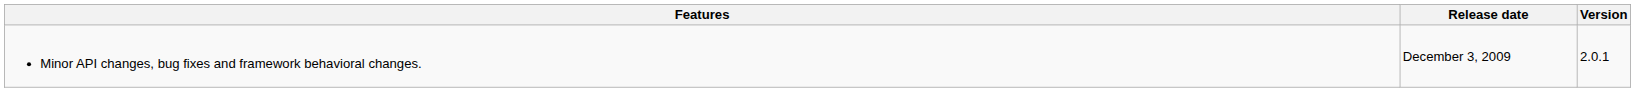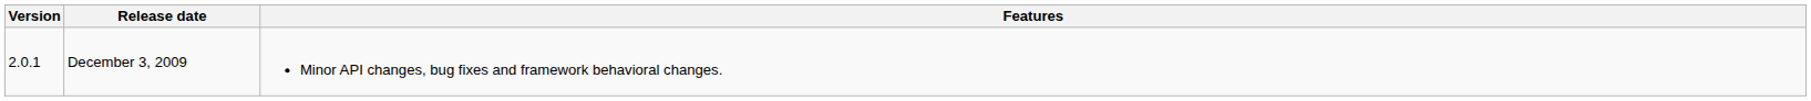columns swapped: Version <-> Features
